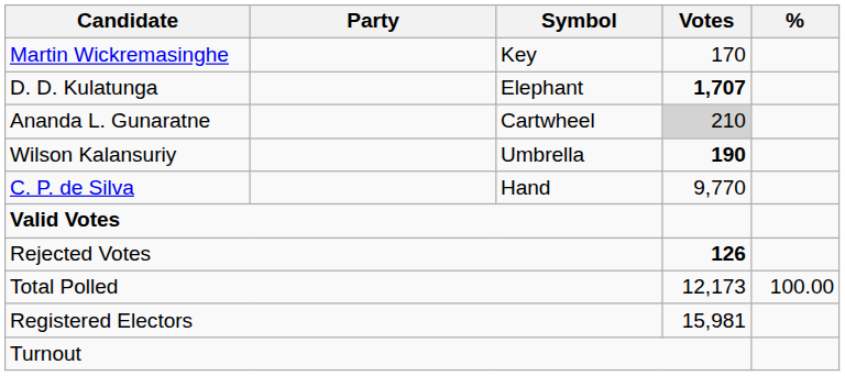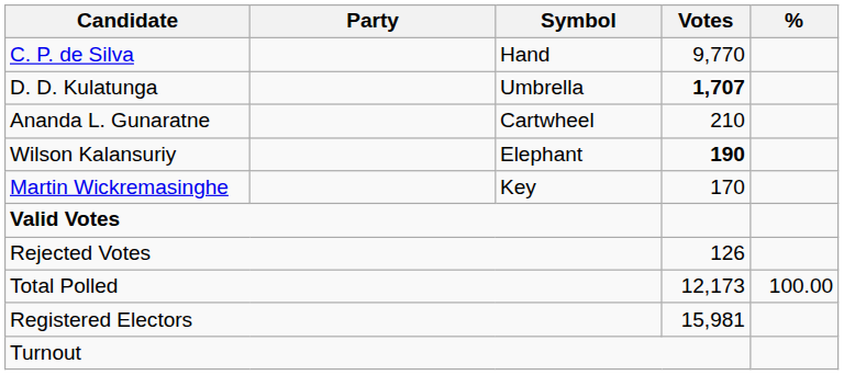rows swapped: C. P. de Silva <-> Martin Wickremasinghe
D. D. Kulatunga | Symbol: Elephant -> Umbrella
Ananda L. Gunaratne | Votes: lightgrey background -> no background
Wilson Kalansuriy | Symbol: Umbrella -> Elephant
Rejected Votes | Votes: bold -> normal
